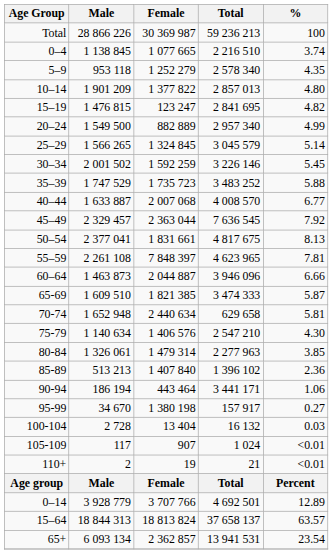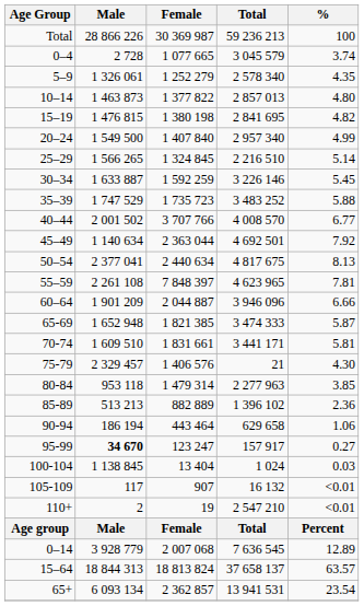0–4 | Male: 1 138 845 -> 2 728
0–4 | Total: 2 216 510 -> 3 045 579
5–9 | Male: 953 118 -> 1 326 061
10–14 | Male: 1 901 209 -> 1 463 873
15–19 | Female: 123 247 -> 1 380 198
20–24 | Female: 882 889 -> 1 407 840
25–29 | Total: 3 045 579 -> 2 216 510
30–34 | Male: 2 001 502 -> 1 633 887
40–44 | Male: 1 633 887 -> 2 001 502
40–44 | Female: 2 007 068 -> 3 707 766
45–49 | Male: 2 329 457 -> 1 140 634
45–49 | Total: 7 636 545 -> 4 692 501
50–54 | Female: 1 831 661 -> 2 440 634
60–64 | Male: 1 463 873 -> 1 901 209
65-69 | Male: 1 609 510 -> 1 652 948
70-74 | Male: 1 652 948 -> 1 609 510
70-74 | Female: 2 440 634 -> 1 831 661
70-74 | Total: 629 658 -> 3 441 171
75-79 | Male: 1 140 634 -> 2 329 457
75-79 | Total: 2 547 210 -> 21
80-84 | Male: 1 326 061 -> 953 118
85-89 | Female: 1 407 840 -> 882 889
90-94 | Total: 3 441 171 -> 629 658
95-99 | Male: normal -> bold
95-99 | Female: 1 380 198 -> 123 247
100-104 | Male: 2 728 -> 1 138 845
100-104 | Total: 16 132 -> 1 024
105-109 | Total: 1 024 -> 16 132
110+ | Total: 21 -> 2 547 210
0–14 | Female: 3 707 766 -> 2 007 068
0–14 | Total: 4 692 501 -> 7 636 545
